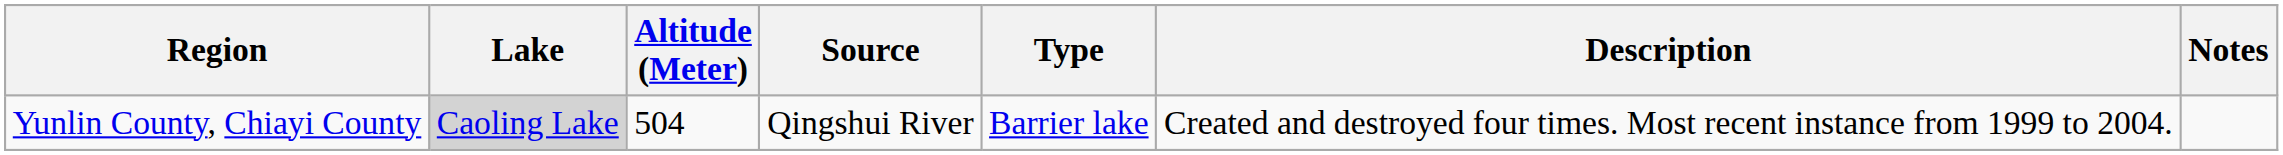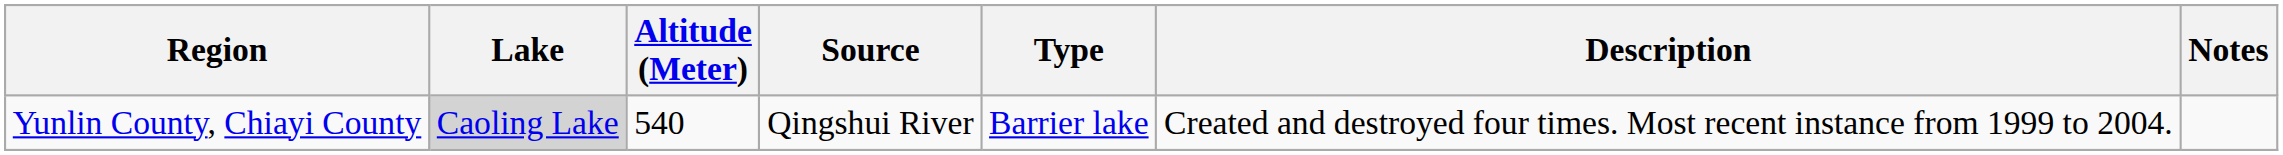Yunlin County, Chiayi County | Altitude (Meter): 504 -> 540
